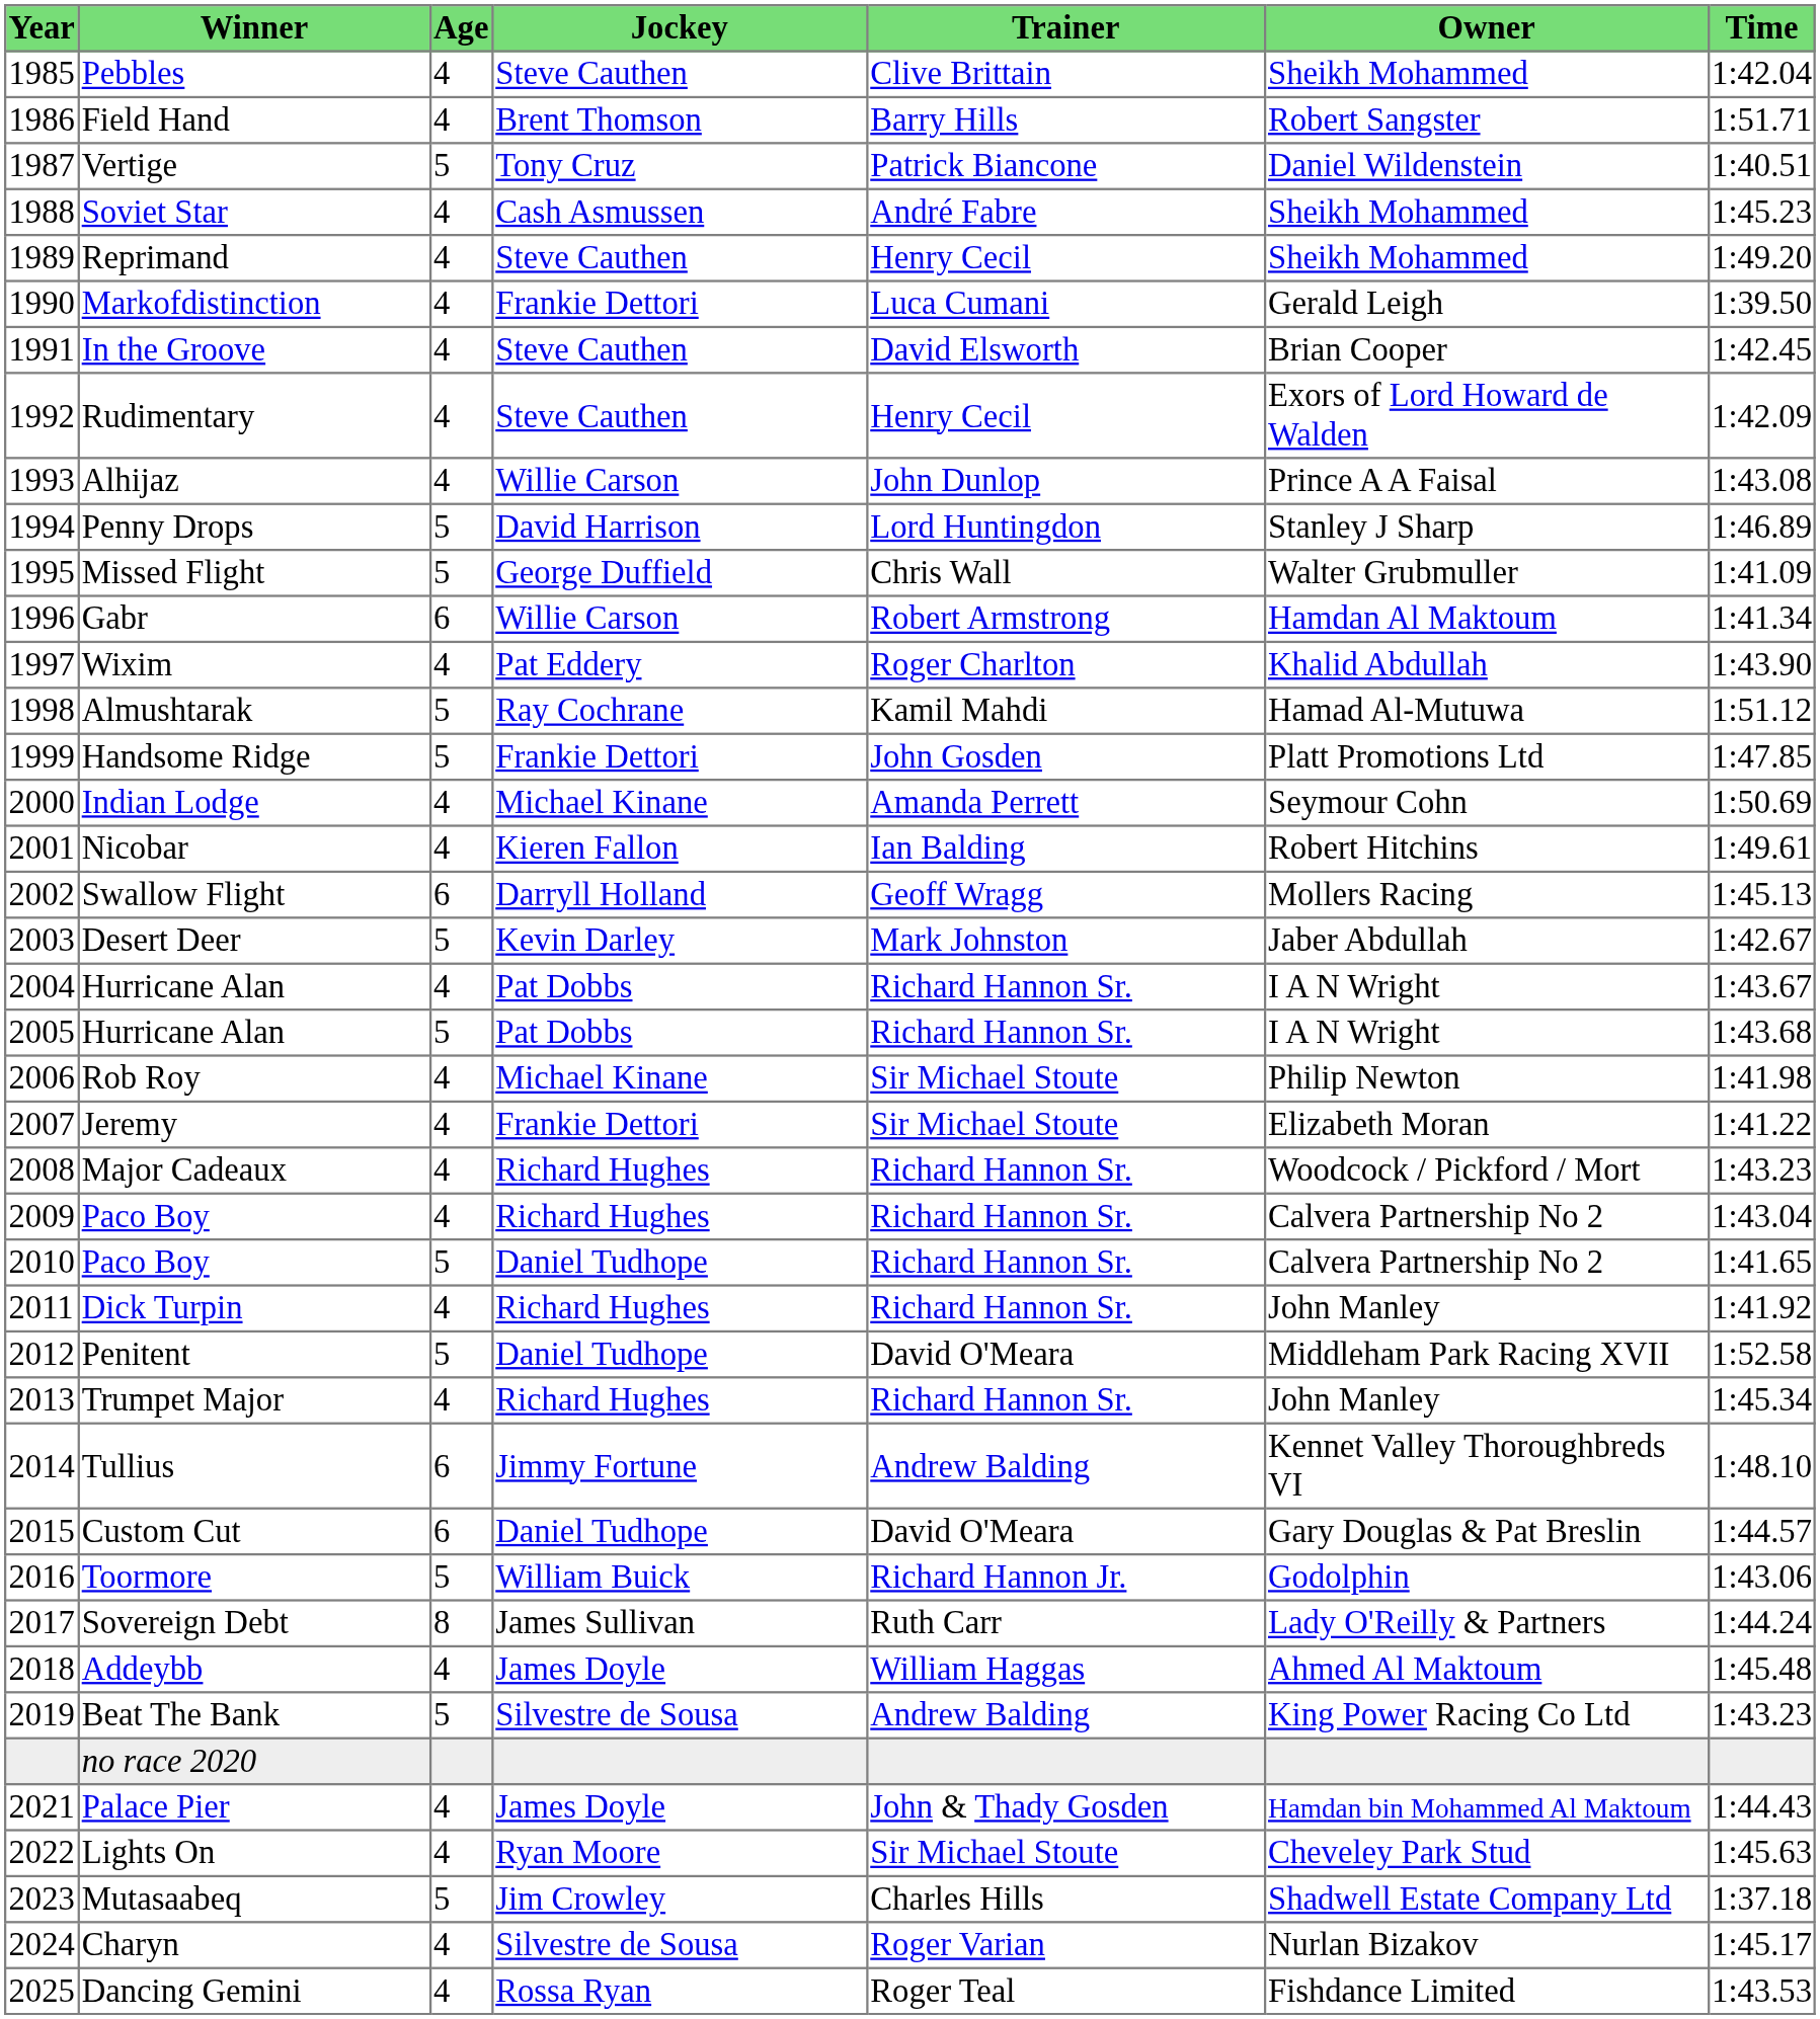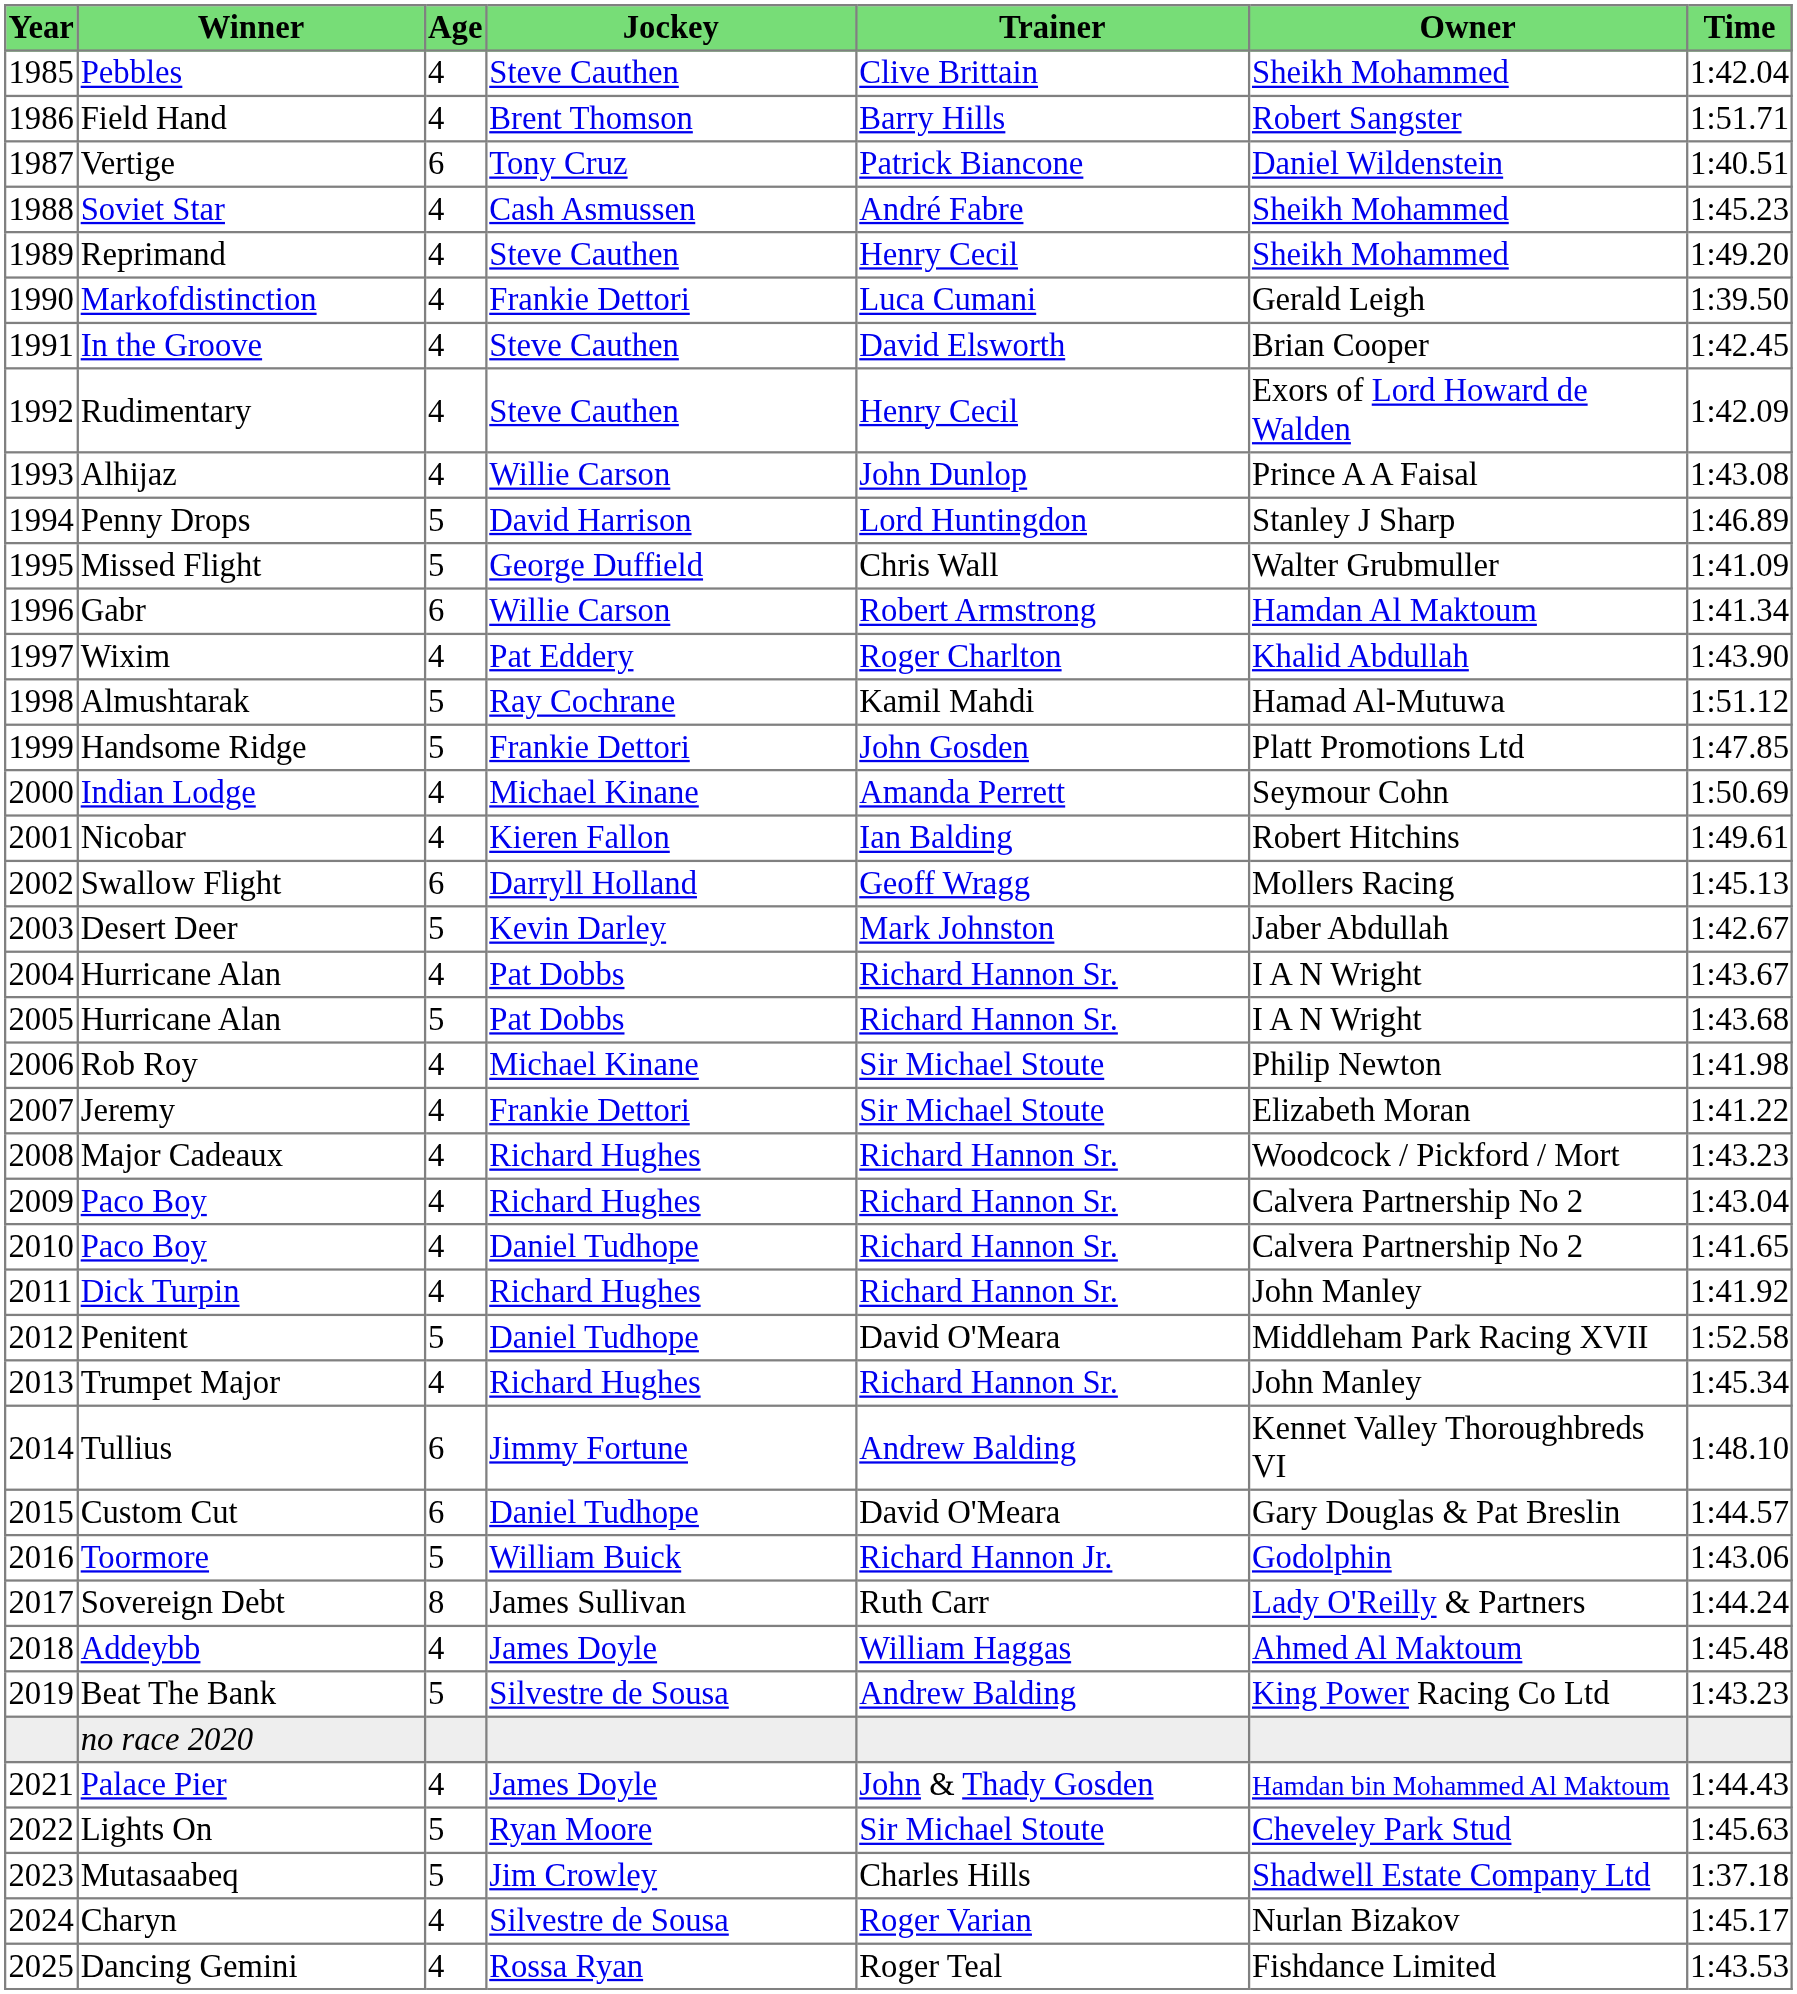Vertige | Age: 5 -> 6
2010 / Paco Boy | Age: 5 -> 4
Lights On | Age: 4 -> 5
